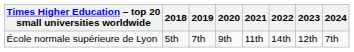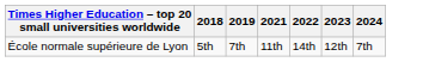- column: 2020 | 9th
